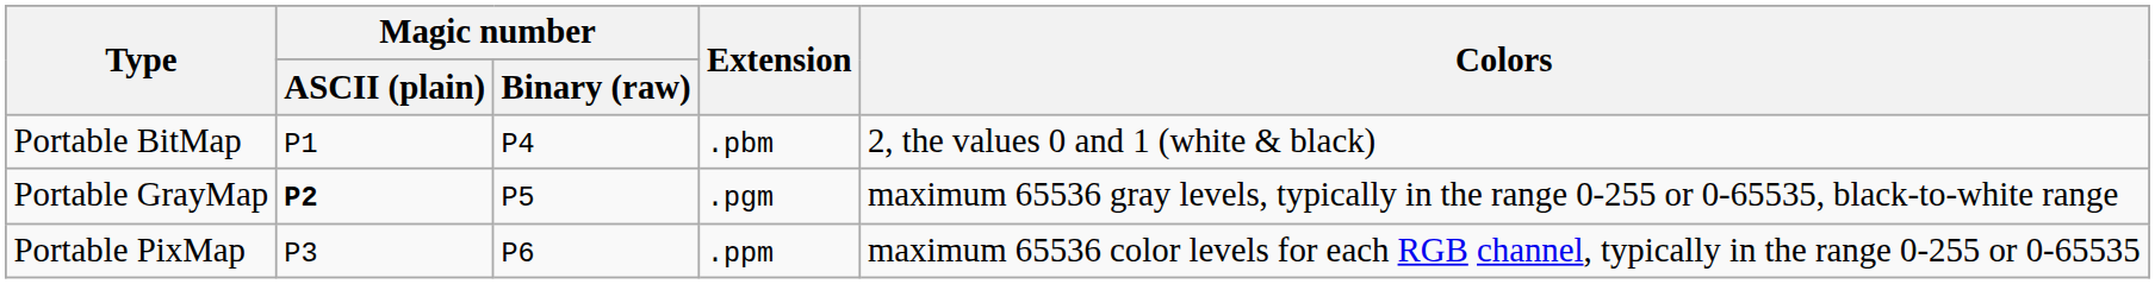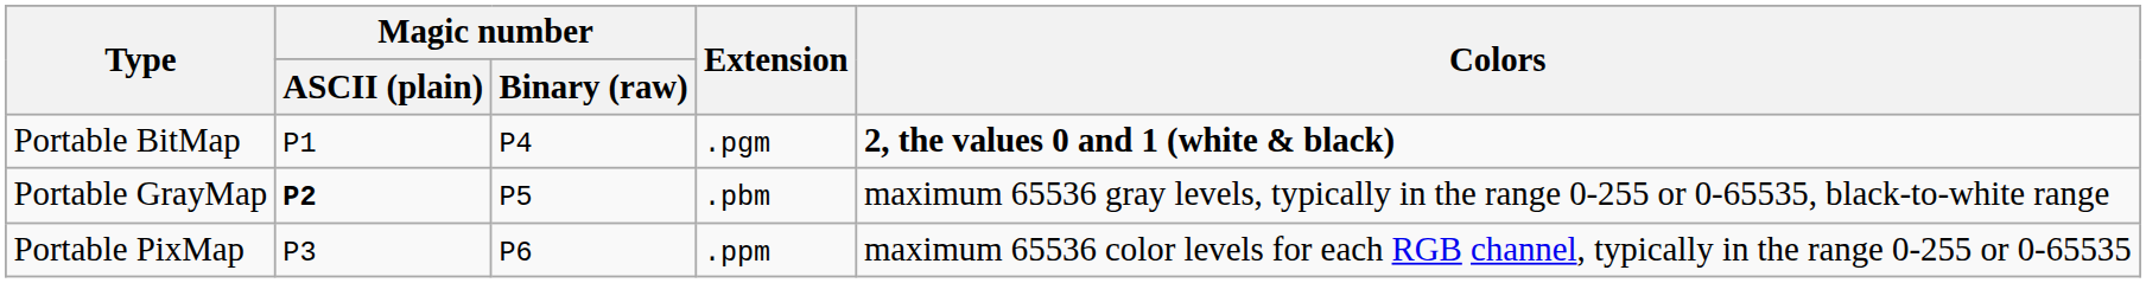Portable BitMap | Extension: .pbm -> .pgm
Portable BitMap | Colors: normal -> bold
Portable GrayMap | Extension: .pgm -> .pbm
